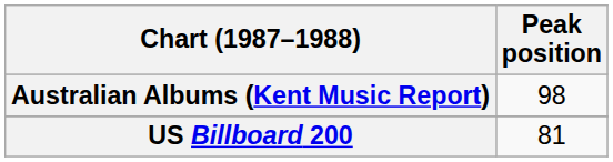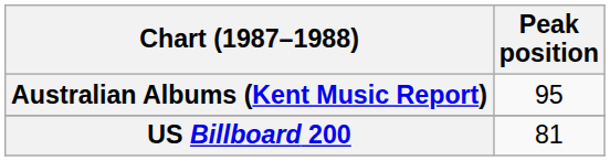Australian Albums (Kent Music Report) | Peak position: 98 -> 95
